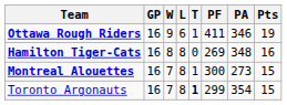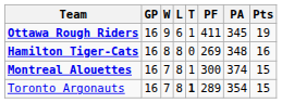Ottawa Rough Riders | PA: 346 -> 345
Montreal Alouettes | PA: 273 -> 374
Toronto Argonauts | PF: 299 -> 289
